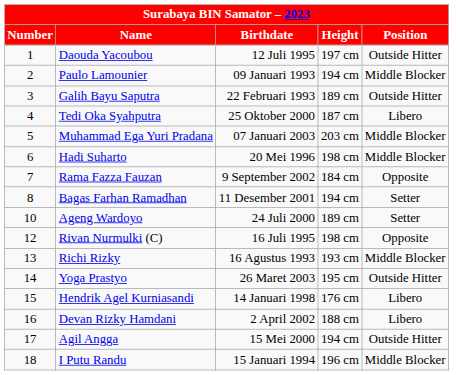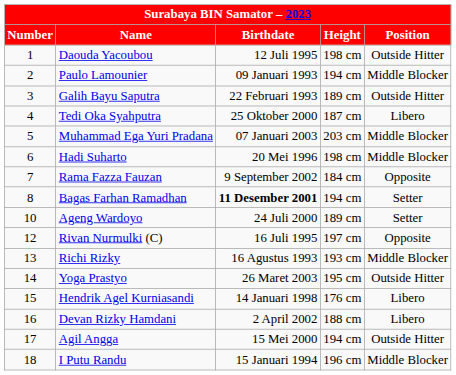Daouda Yacoubou | column 4: 197 cm -> 198 cm
Bagas Farhan Ramadhan | column 3: normal -> bold
Rivan Nurmulki (C) | column 4: 198 cm -> 197 cm
